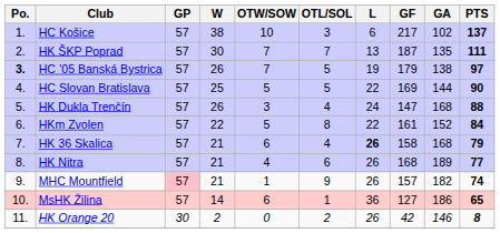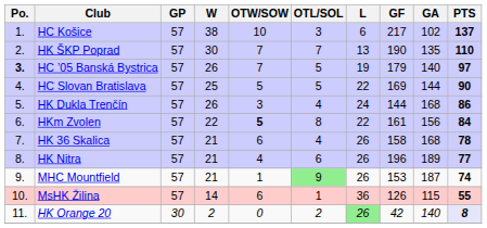HK ŠKP Poprad | GF: 187 -> 190
HK ŠKP Poprad | PTS: 111 -> 110
HC ’05 Banská Bystrica | GA: 138 -> 140
HK Dukla Trenčín | GF: 147 -> 144
HK Dukla Trenčín | PTS: 88 -> 86
HKm Zvolen | OTW/SOW: normal -> bold
HKm Zvolen | GA: 152 -> 156
HK 36 Skalica | L: bold -> normal
HK 36 Skalica | PTS: 79 -> 78
HK Nitra | GF: 168 -> 196
MHC Mountfield | GP: pink background -> no background
MHC Mountfield | OTL/SOL: no background -> lightgreen background
MHC Mountfield | GF: 157 -> 153
MHC Mountfield | GA: 182 -> 187
MsHK Žilina | GF: 127 -> 126
MsHK Žilina | GA: 186 -> 115
MsHK Žilina | PTS: 65 -> 55
HK Orange 20 | L: no background -> lightgreen background
HK Orange 20 | GA: 146 -> 140
HK Orange 20 | PTS: no background -> lavender background
